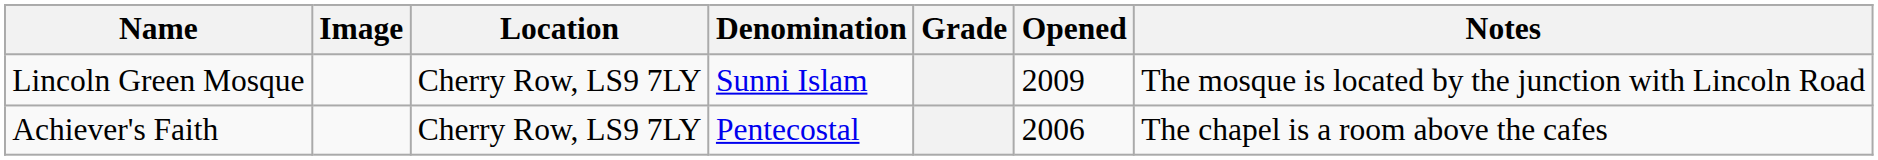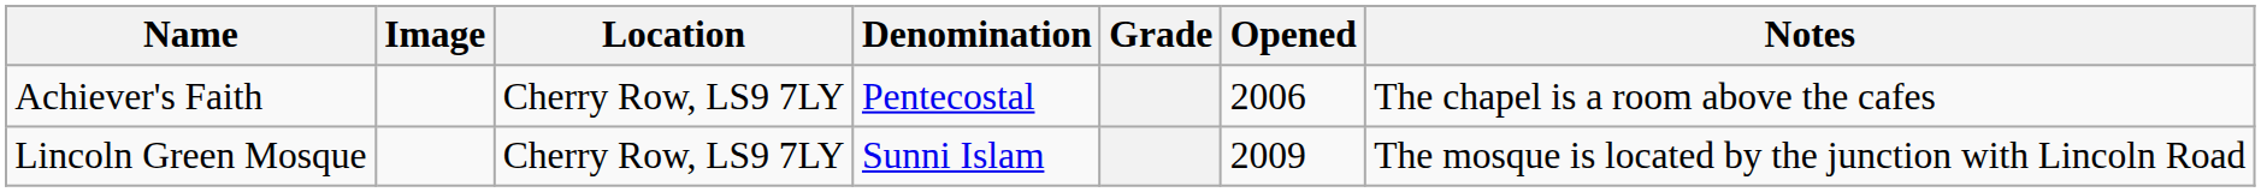rows swapped: Achiever's Faith <-> Lincoln Green Mosque
